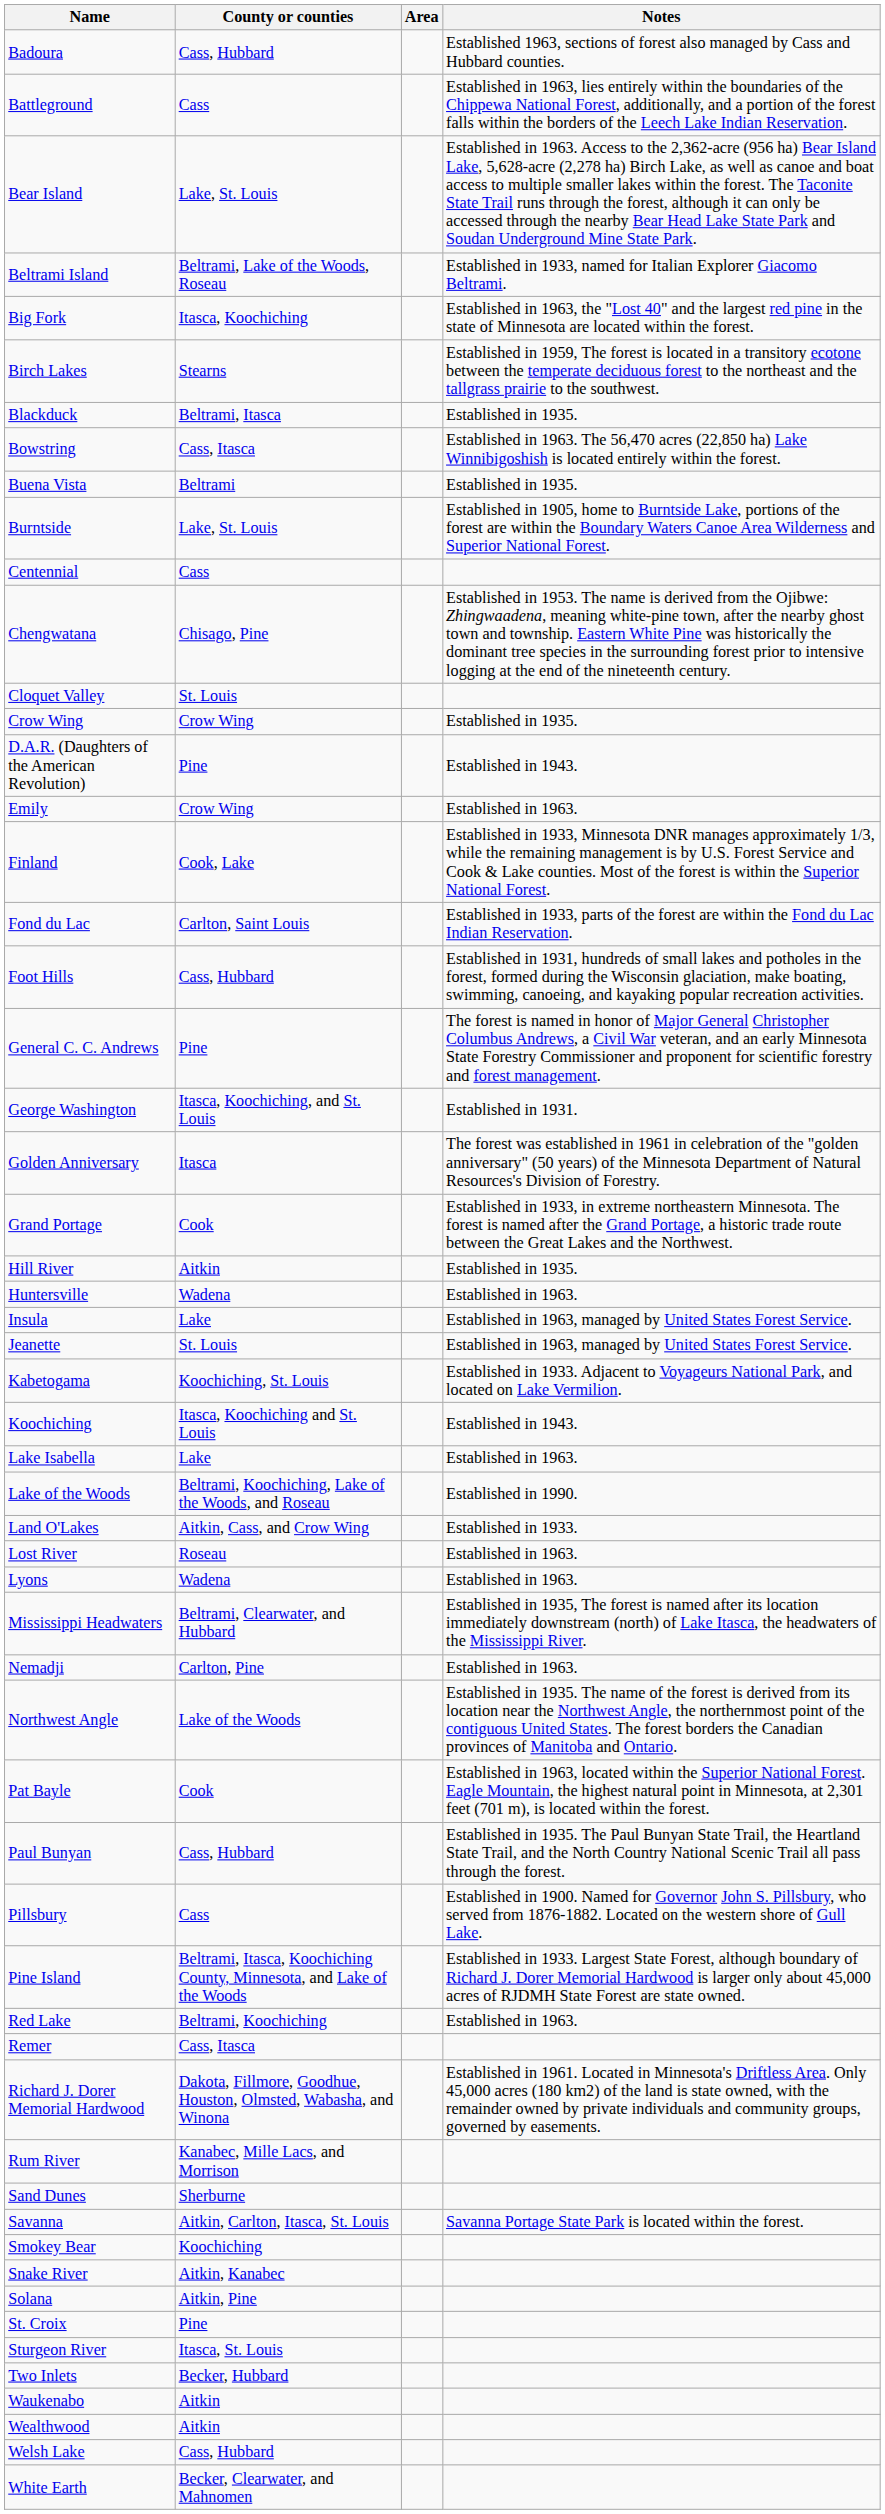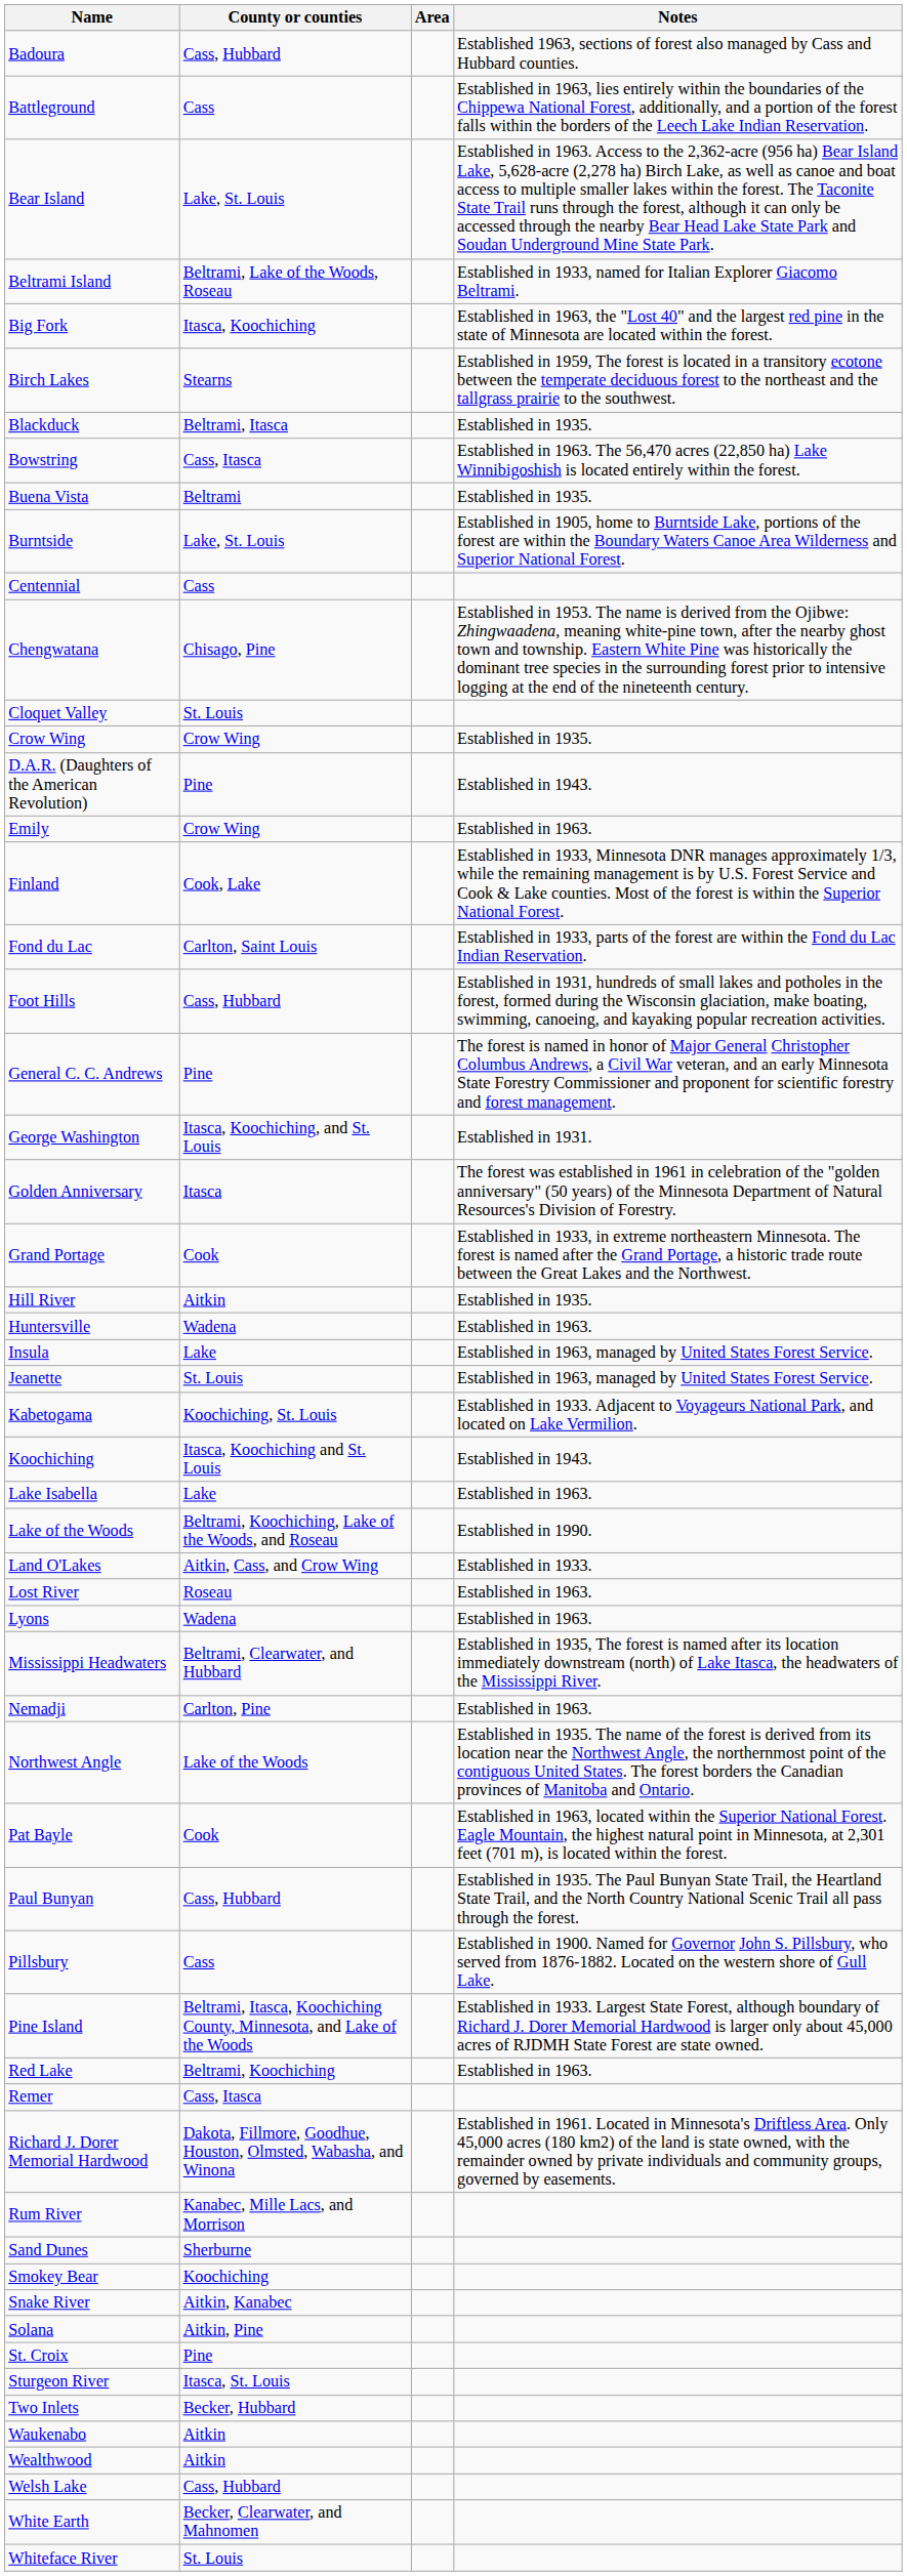- row: Savanna | Aitkin, Carlton, Itasca, St. Louis | Savanna Portage State Park is located within the forest.
+ row: Whiteface River | St. Louis
